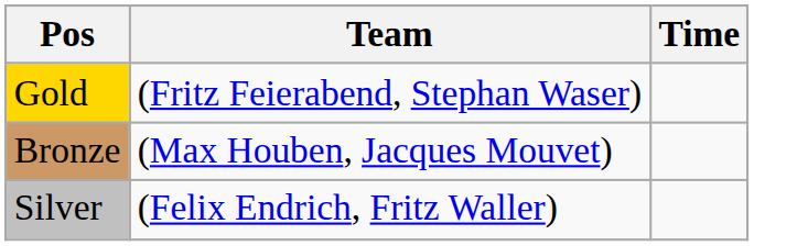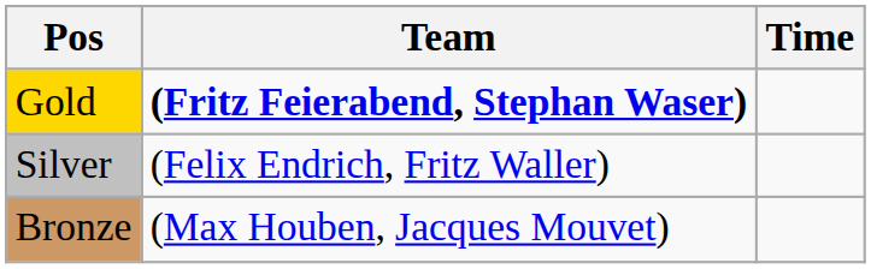Gold | Team: normal -> bold
rows swapped: Silver <-> Bronze
